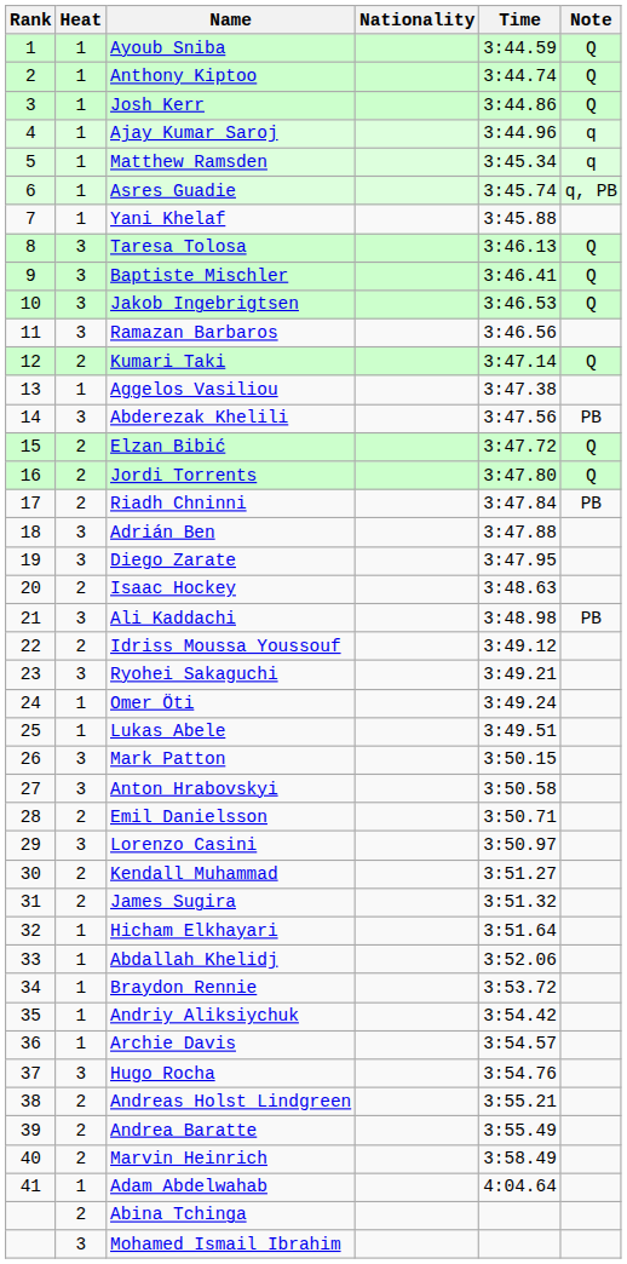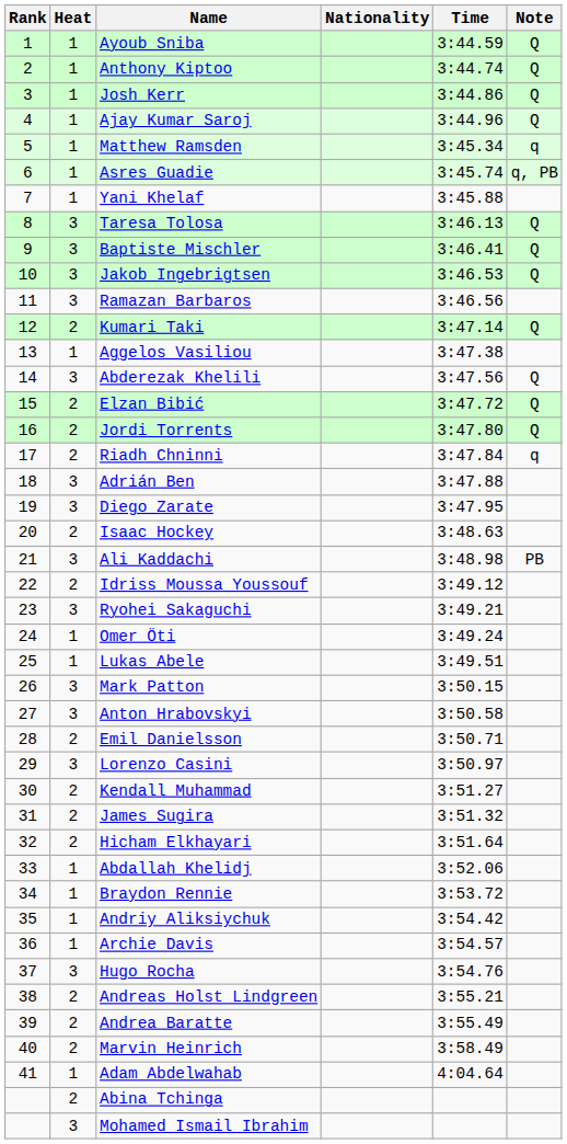Ajay Kumar Saroj | Note: q -> Q
Abderezak Khelili | Note: PB -> Q
Riadh Chninni | Note: PB -> q
Hicham Elkhayari | Heat: 1 -> 2
